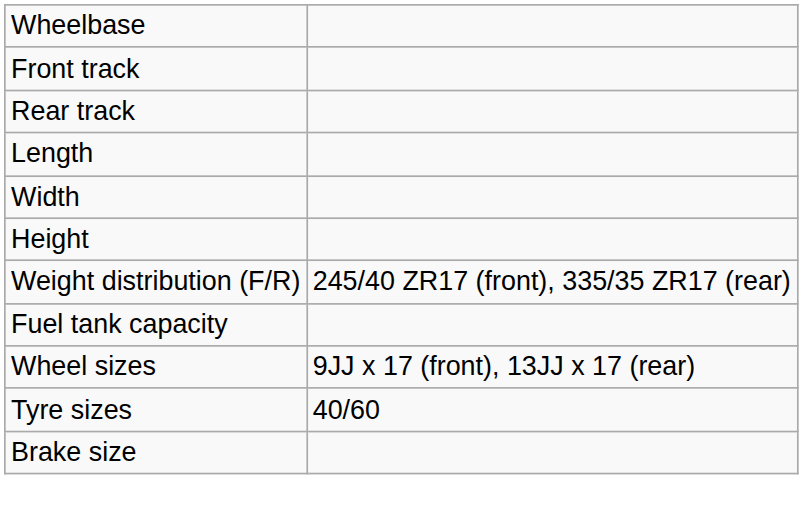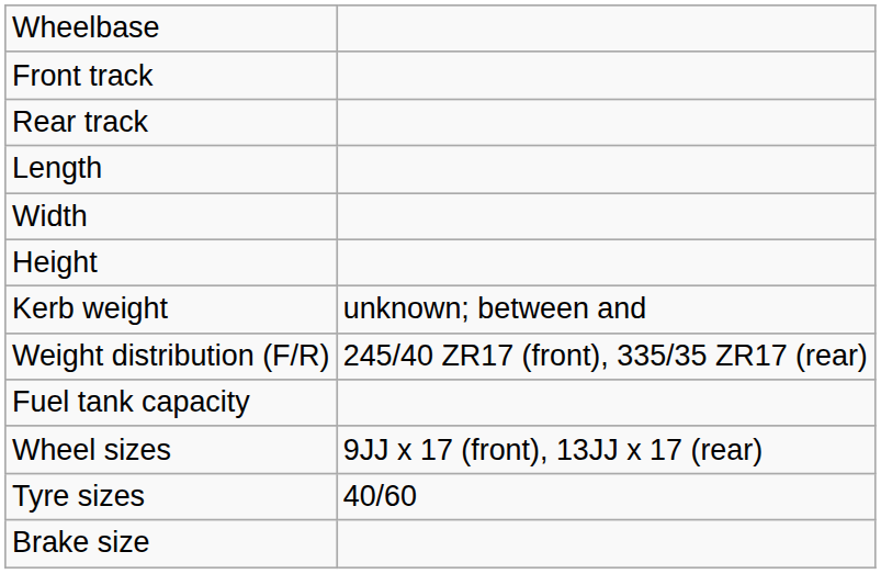+ row: Kerb weight | unknown; between and
